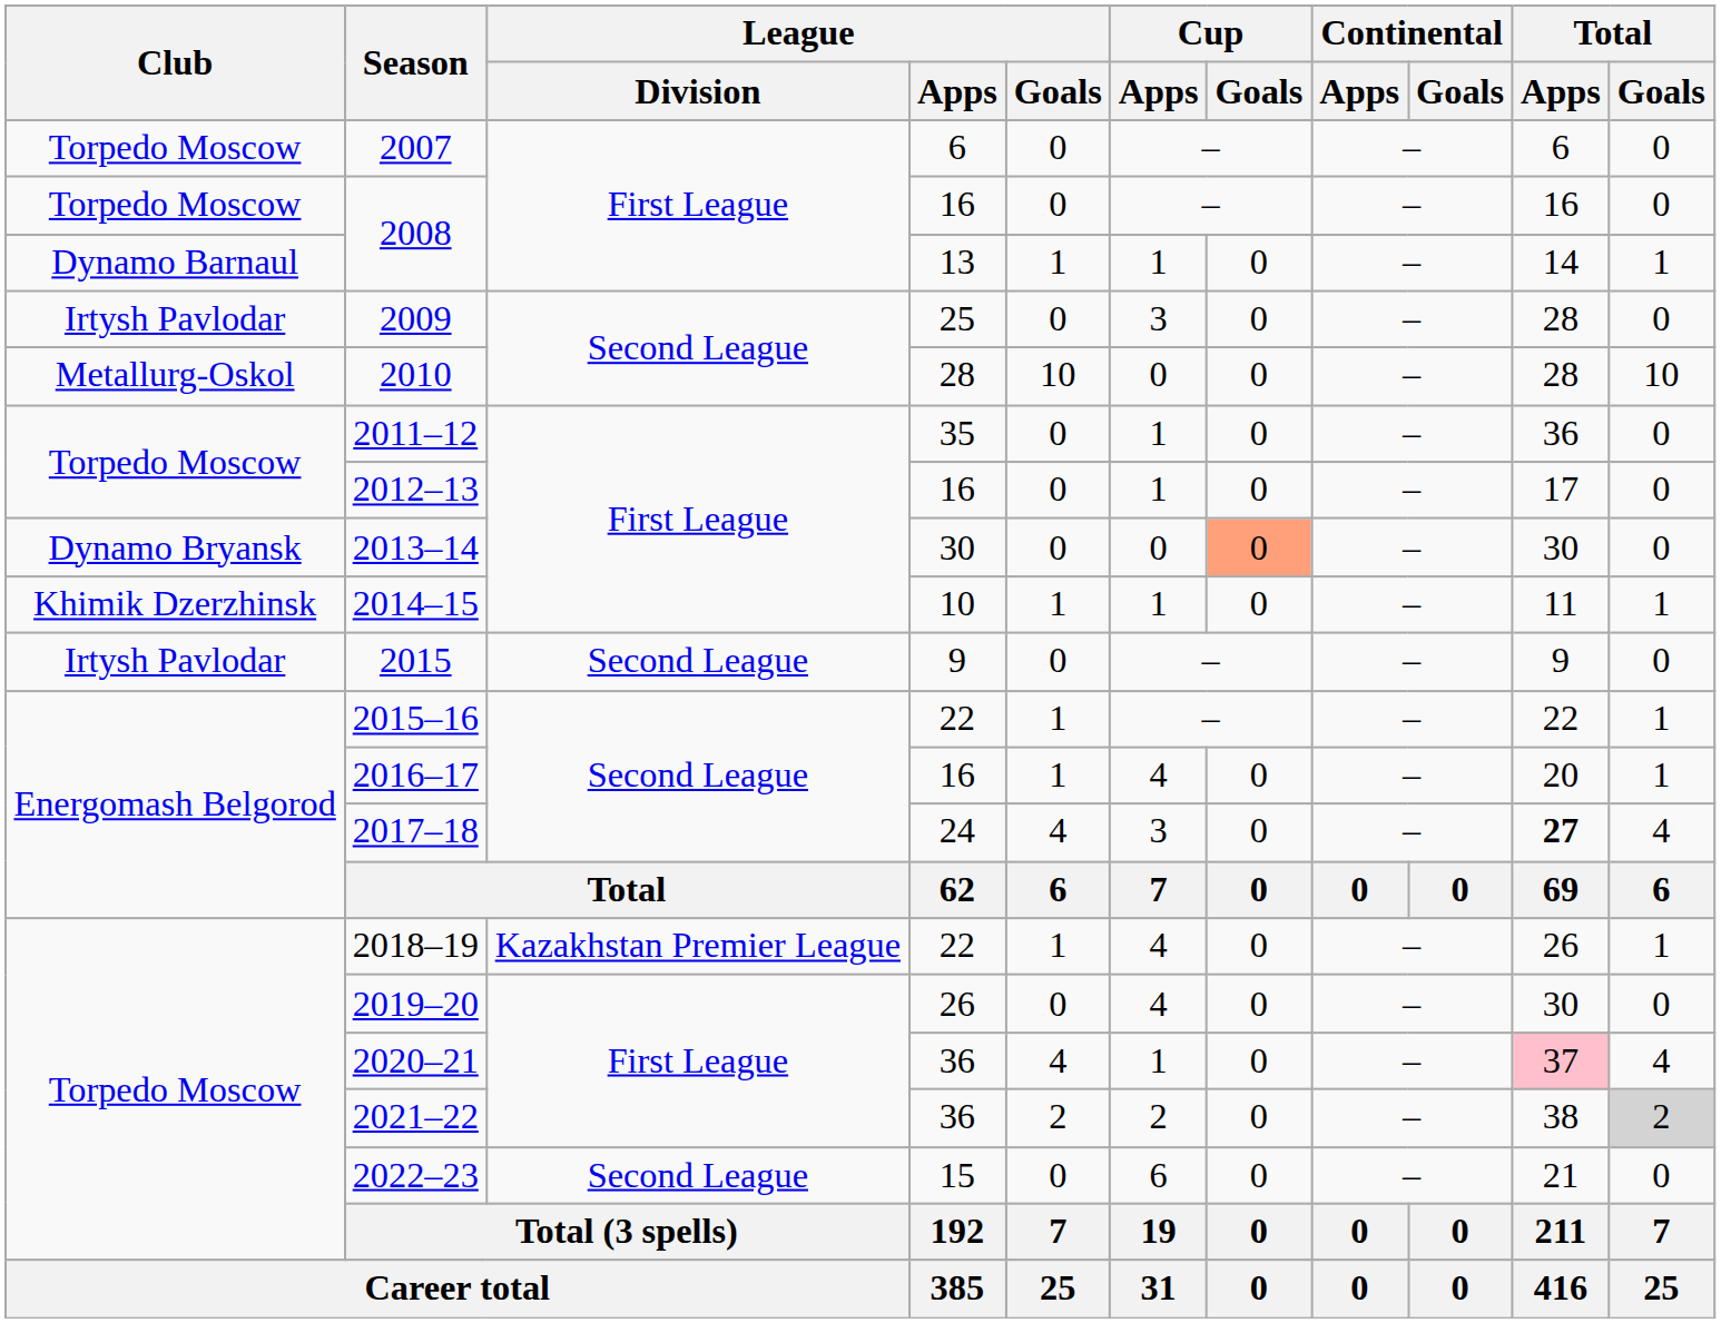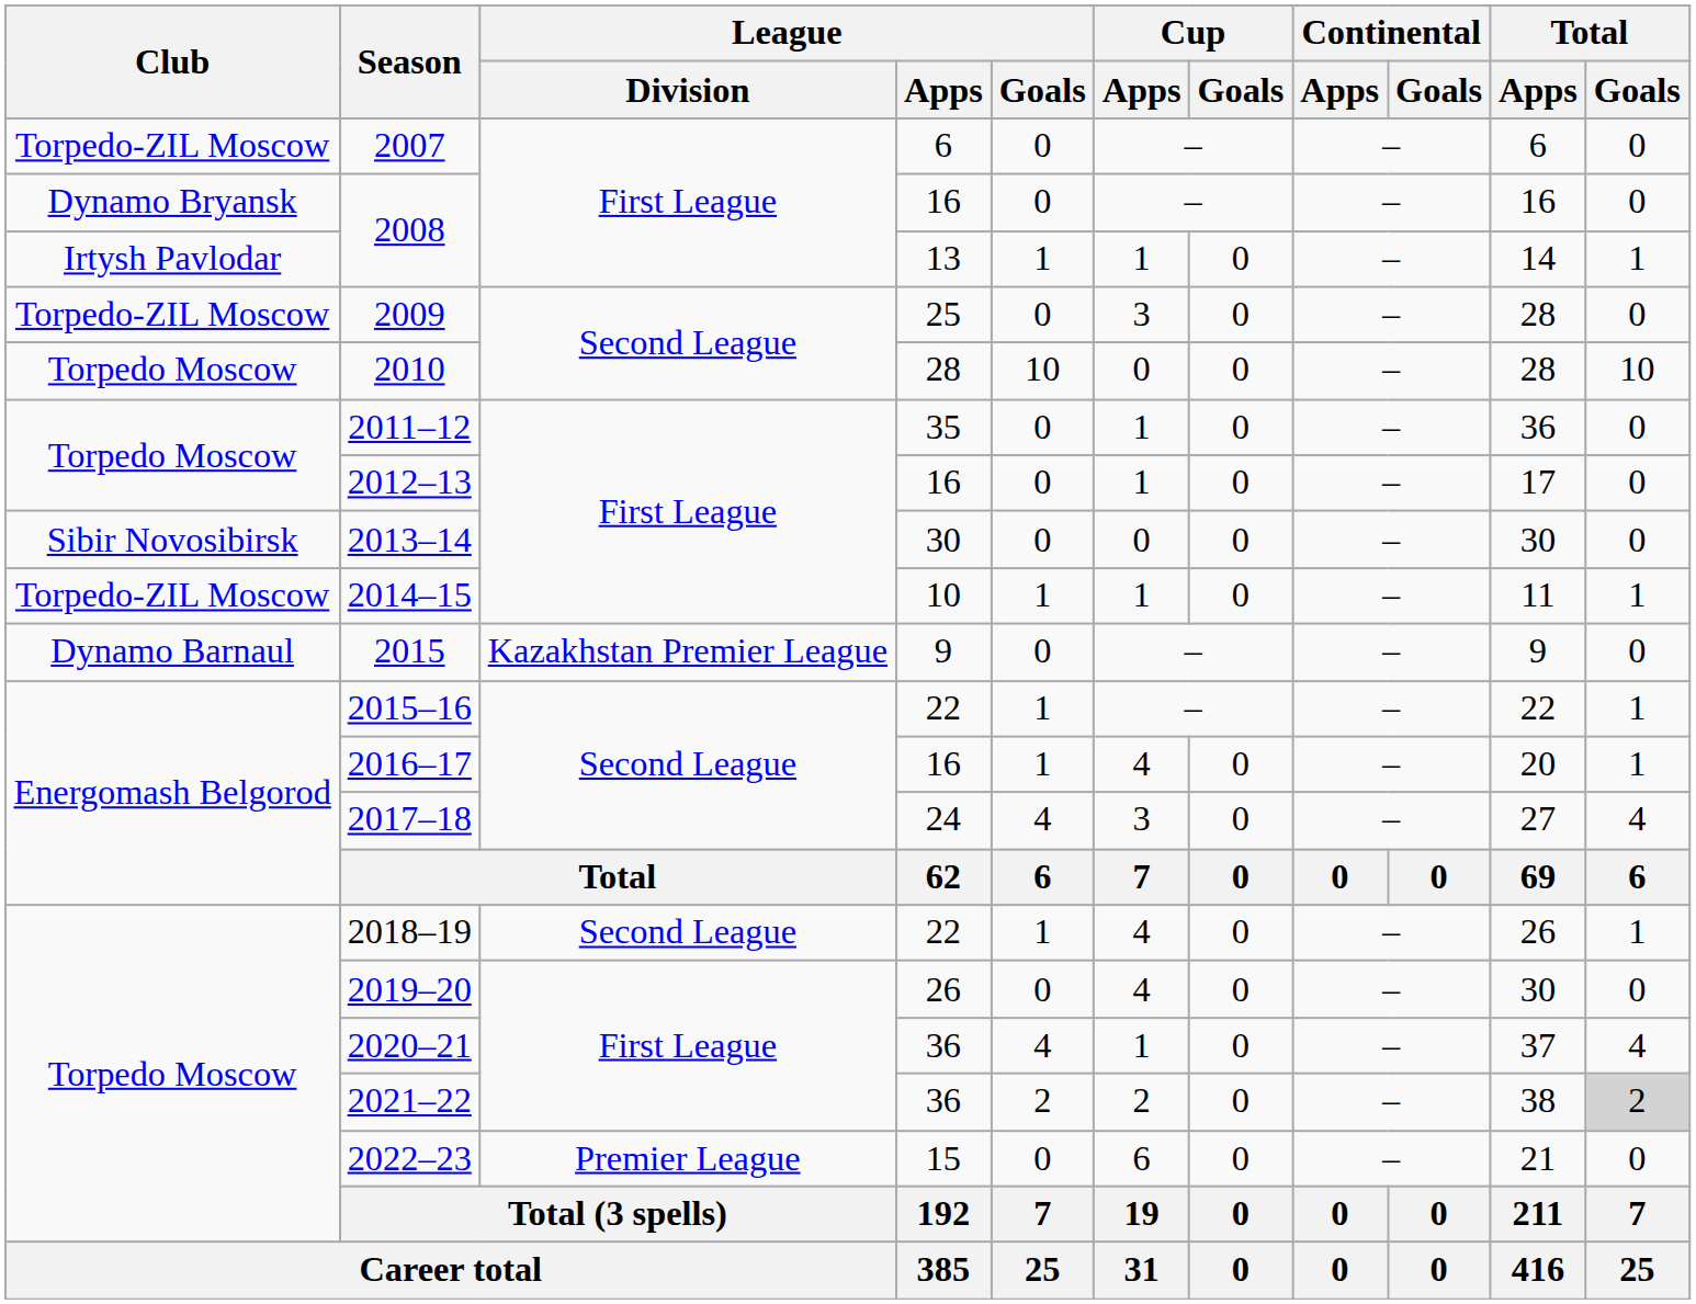2007 | Club: Torpedo Moscow -> Torpedo-ZIL Moscow
2008 / 16 | Club: Torpedo Moscow -> Dynamo Bryansk
2008 / 13 | Club: Dynamo Barnaul -> Irtysh Pavlodar
2009 | Club: Irtysh Pavlodar -> Torpedo-ZIL Moscow
2010 | Club: Metallurg-Oskol -> Torpedo Moscow
2013–14 | Club: Dynamo Bryansk -> Sibir Novosibirsk
2013–14 | Cup / Goals: lightsalmon background -> no background
2014–15 | Club: Khimik Dzerzhinsk -> Torpedo-ZIL Moscow
2015 | Club: Irtysh Pavlodar -> Dynamo Barnaul
2015 | League / Division: Second League -> Kazakhstan Premier League
2017–18 | Total / Apps: bold -> normal
2018–19 | League / Division: Kazakhstan Premier League -> Second League
2020–21 | Total / Apps: pink background -> no background
2022–23 | League / Division: Second League -> Premier League
